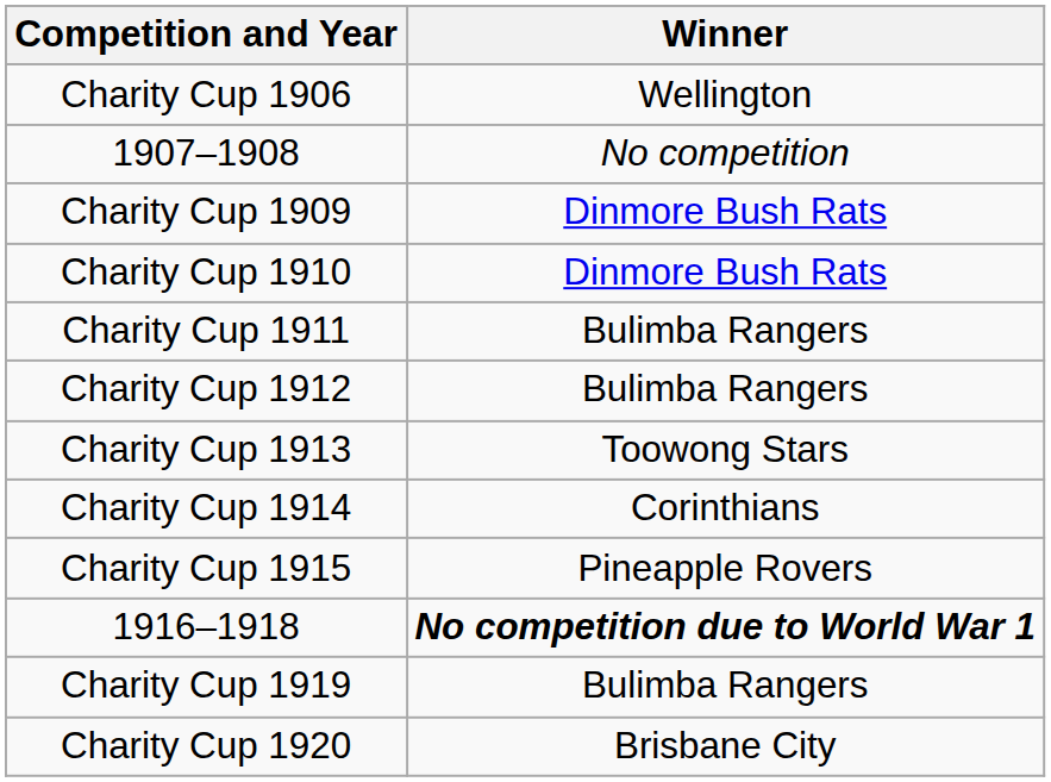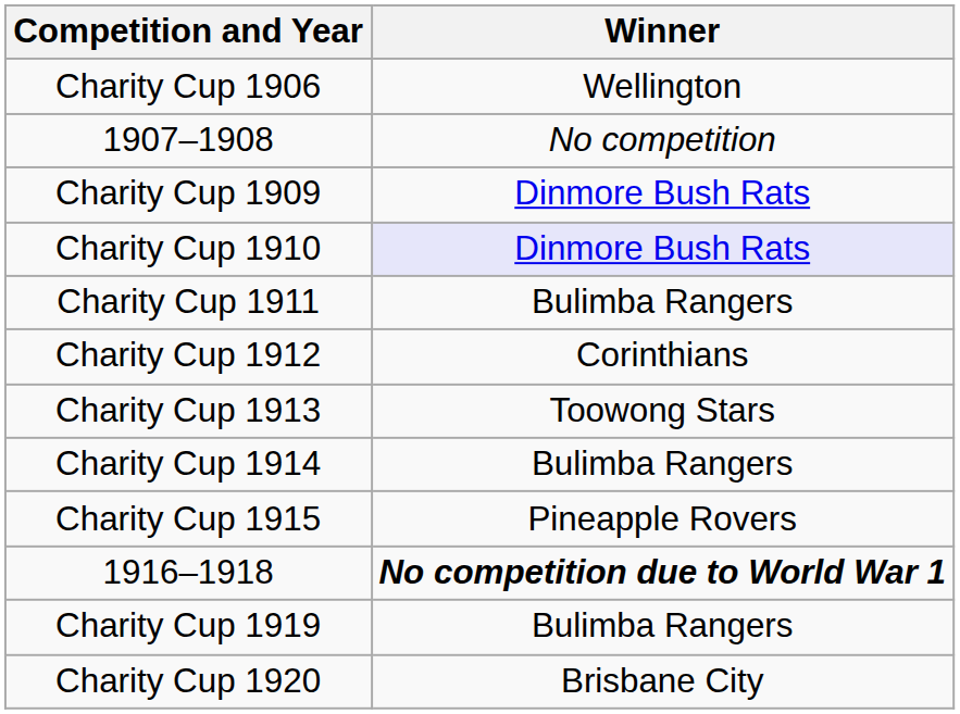Charity Cup 1910 | Winner: no background -> lavender background
Charity Cup 1912 | Winner: Bulimba Rangers -> Corinthians
Charity Cup 1914 | Winner: Corinthians -> Bulimba Rangers
